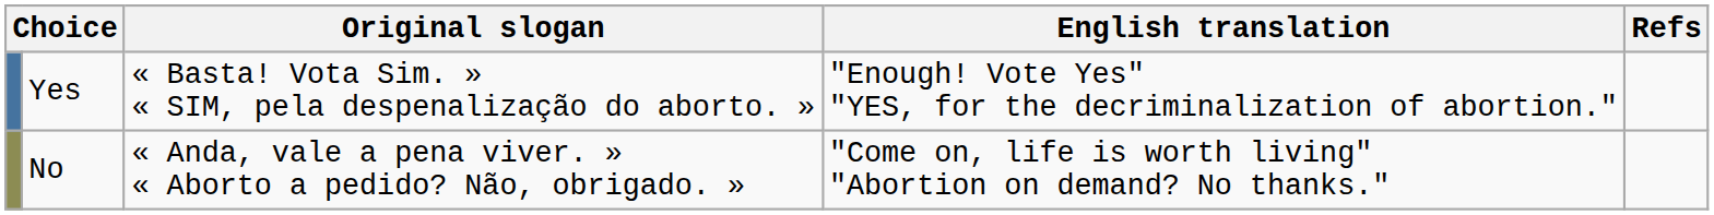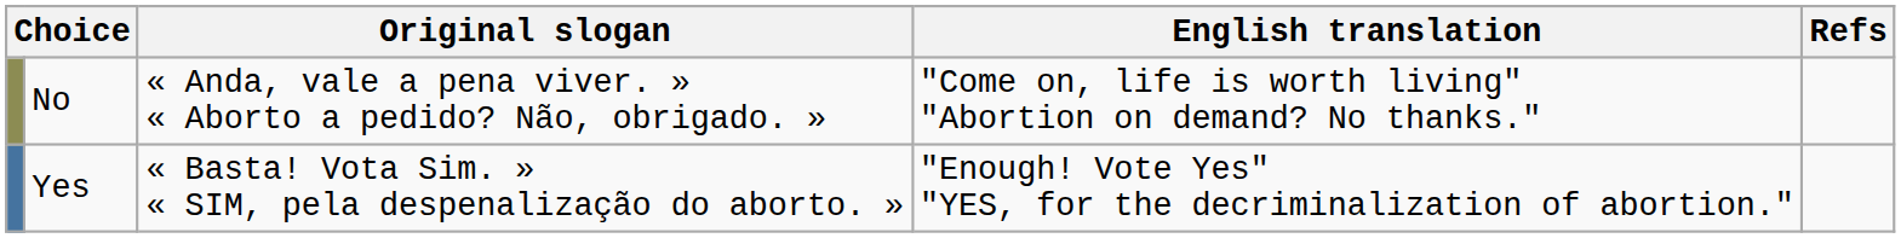rows swapped: Yes <-> No
